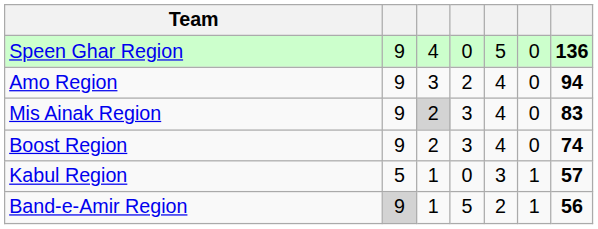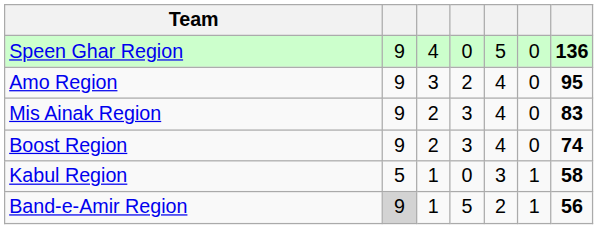Amo Region | column 7: 94 -> 95
Mis Ainak Region | column 3: lightgrey background -> no background
Kabul Region | column 7: 57 -> 58
